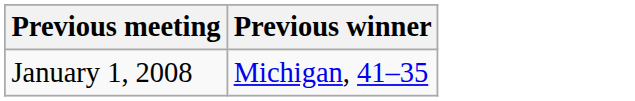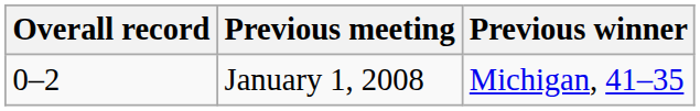+ column: Overall record | 0–2
